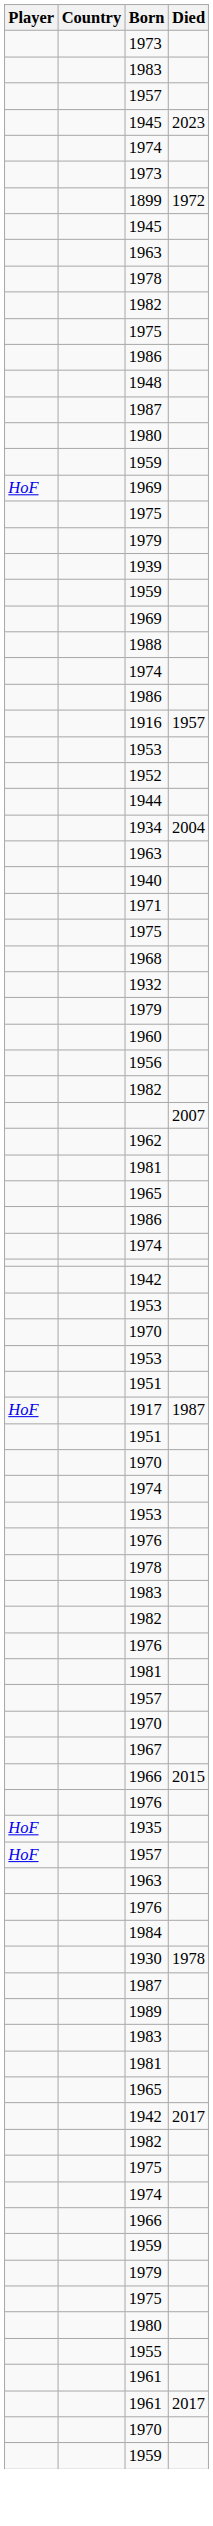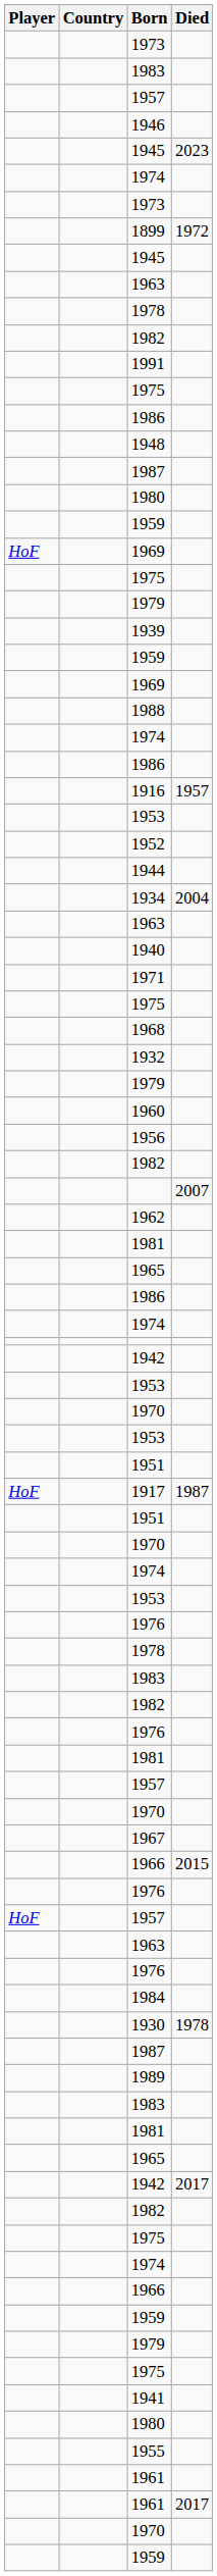+ row: 1946
+ row: 1991
- row: HoF | 1935
+ row: 1941
